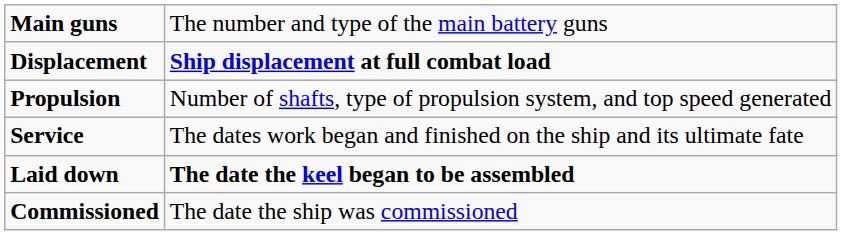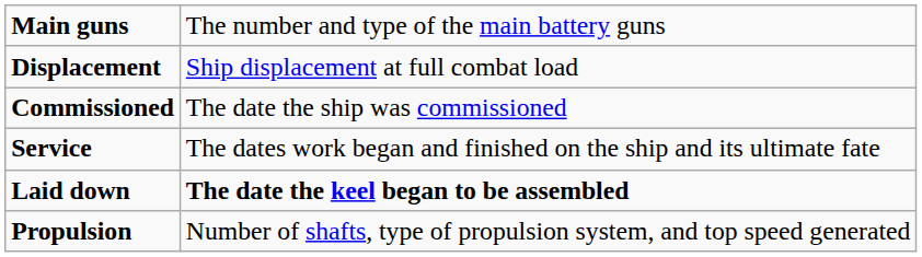Displacement | column 2: bold -> normal
rows swapped: Propulsion <-> Commissioned
